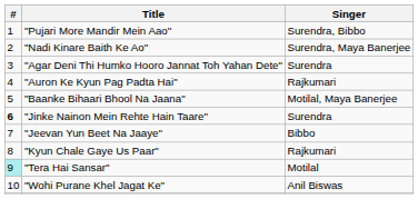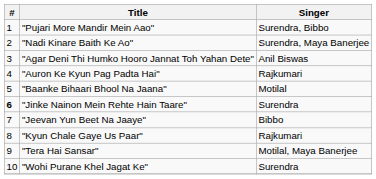"Agar Deni Thi Humko Hooro Jannat Toh Yahan Dete" | Singer: Surendra -> Anil Biswas
"Baanke Bihaari Bhool Na Jaana" | Singer: Motilal, Maya Banerjee -> Motilal
"Tera Hai Sansar" | #: paleturquoise background -> no background
"Tera Hai Sansar" | Singer: Motilal -> Motilal, Maya Banerjee
"Wohi Purane Khel Jagat Ke" | Singer: Anil Biswas -> Surendra
